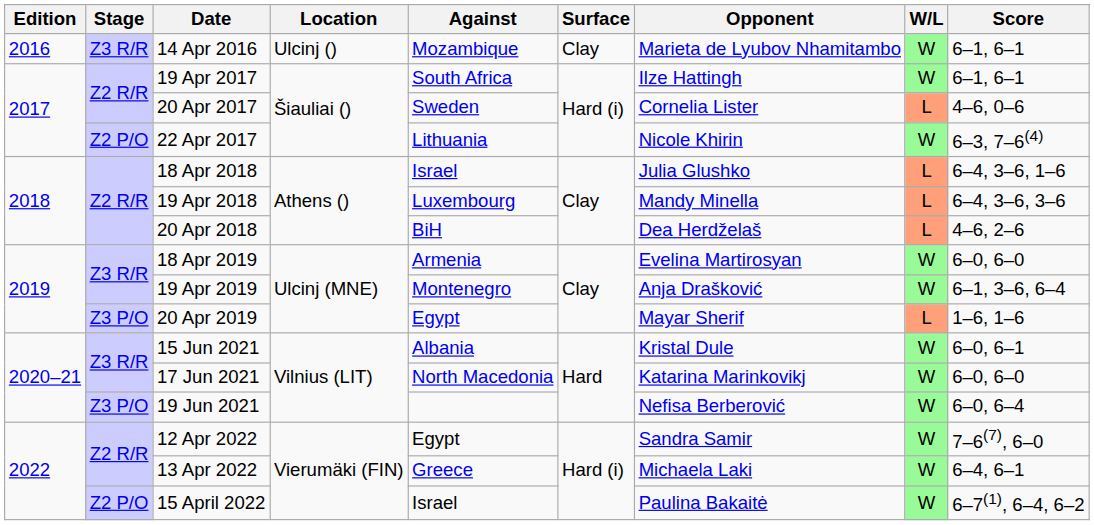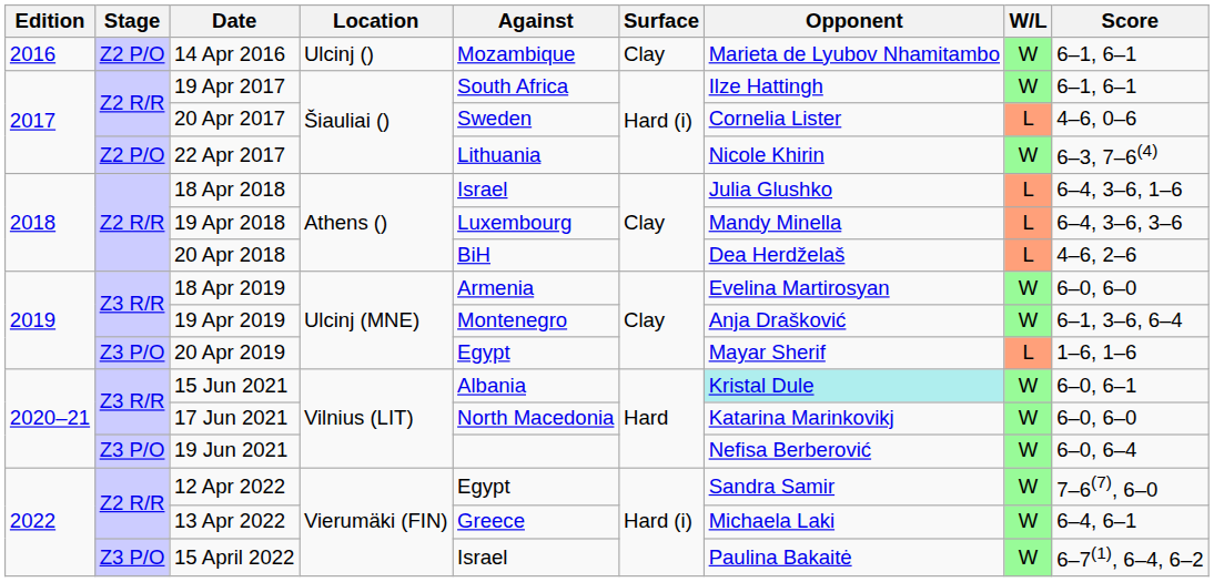14 Apr 2016 | Stage: Z3 R/R -> Z2 P/O
15 Jun 2021 | Opponent: no background -> paleturquoise background
15 April 2022 | Stage: Z2 P/O -> Z3 P/O
